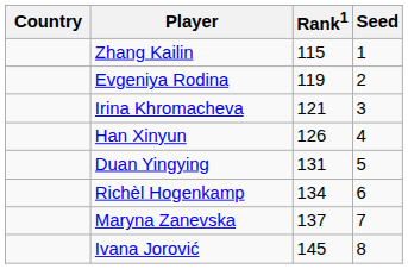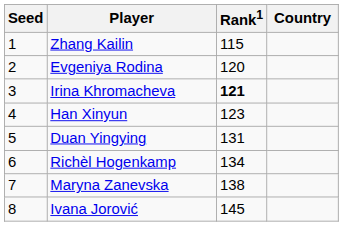columns swapped: Country <-> Seed
Evgeniya Rodina | Rank1: 119 -> 120
Irina Khromacheva | Rank1: normal -> bold
Han Xinyun | Rank1: 126 -> 123
Maryna Zanevska | Rank1: 137 -> 138
